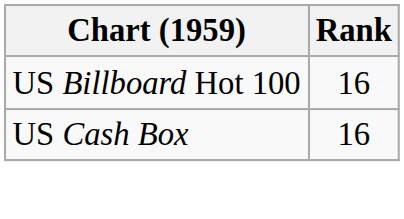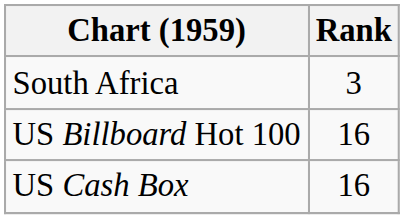+ row: South Africa | 3
